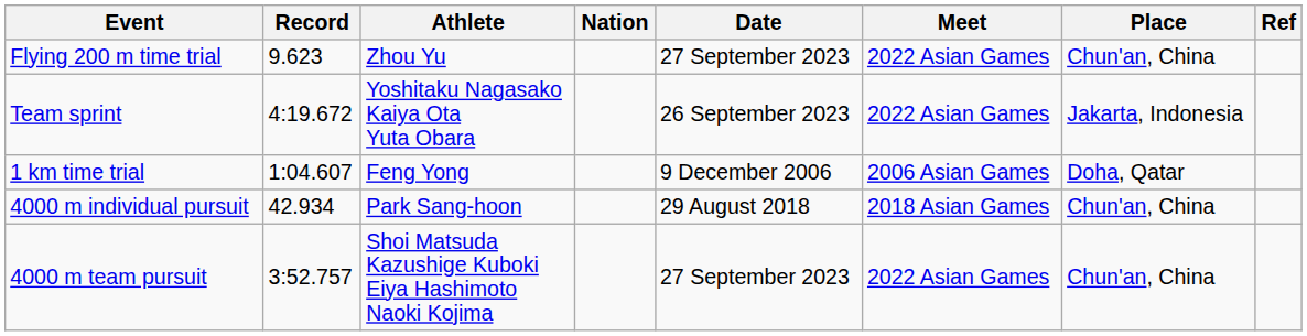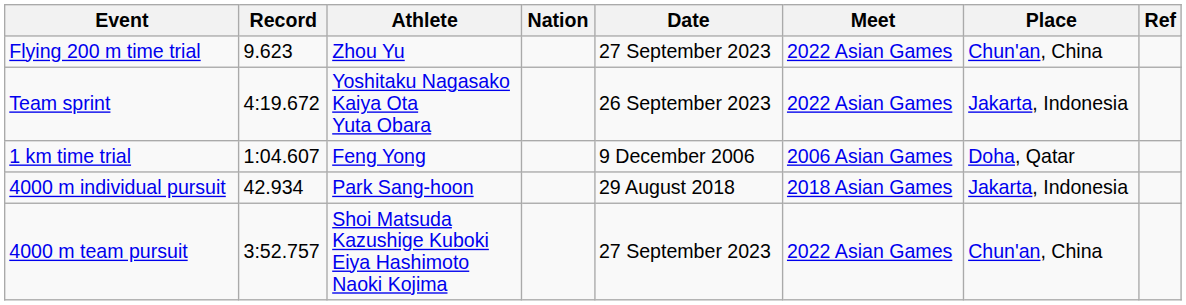4000 m individual pursuit | Place: Chun'an, China -> Jakarta, Indonesia
